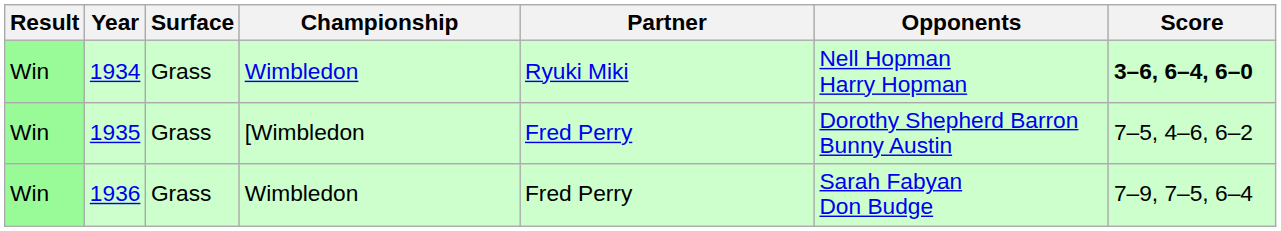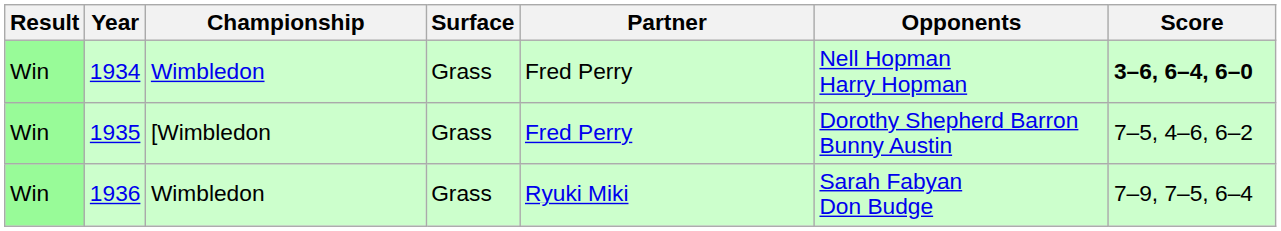columns swapped: Championship <-> Surface
1934 | Partner: Ryuki Miki -> Fred Perry
1936 | Partner: Fred Perry -> Ryuki Miki
